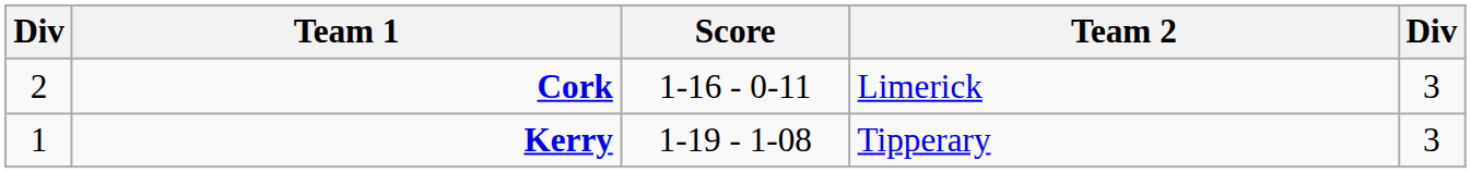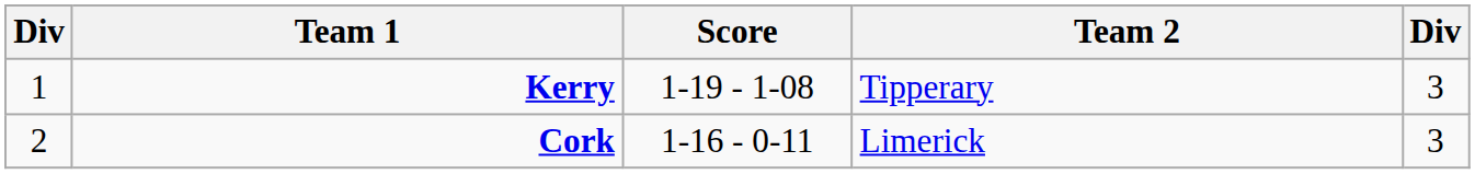rows swapped: Cork <-> Kerry
